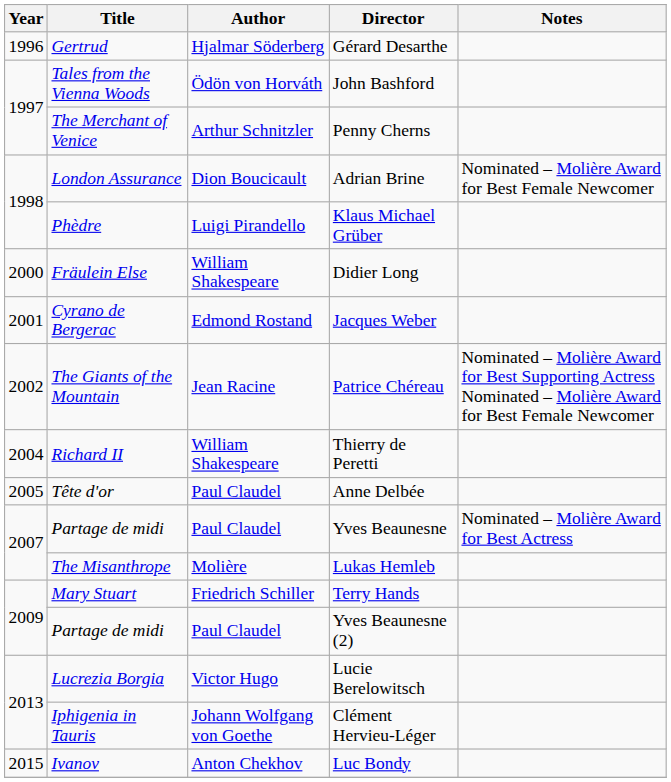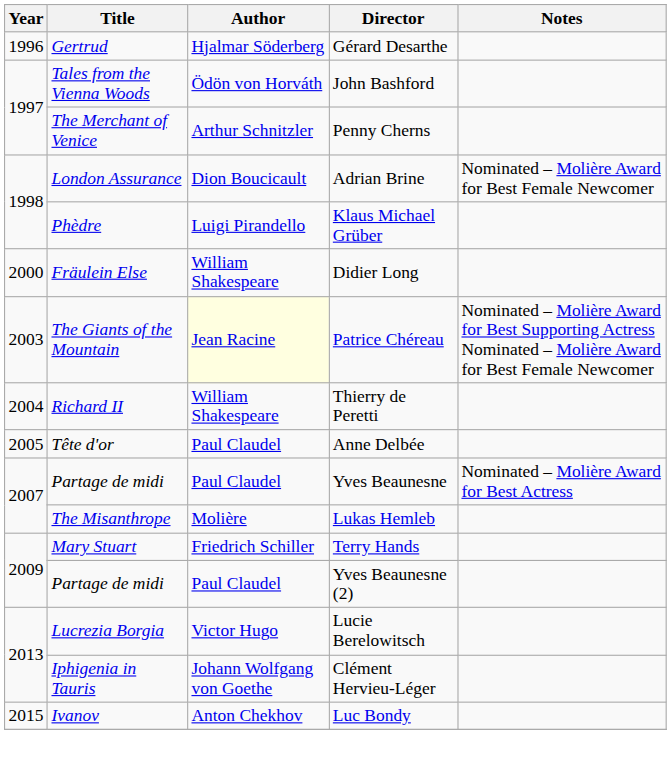- row: 2001 | Cyrano de Bergerac | Edmond Rostand | Jacques Weber
Patrice Chéreau | Year: 2002 -> 2003
Patrice Chéreau | Author: no background -> lightyellow background
